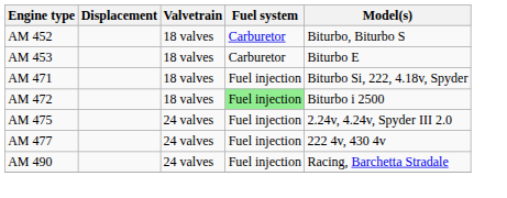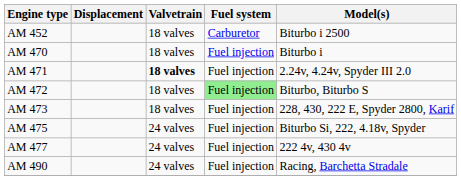AM 452 | Model(s): Biturbo, Biturbo S -> Biturbo i 2500
- row: AM 453 | 18 valves | Carburetor | Biturbo E
+ row: AM 470 | 18 valves | Fuel injection | Biturbo i
AM 471 | Valvetrain: normal -> bold
AM 471 | Model(s): Biturbo Si, 222, 4.18v, Spyder -> 2.24v, 4.24v, Spyder III 2.0
AM 472 | Model(s): Biturbo i 2500 -> Biturbo, Biturbo S
+ row: AM 473 | 18 valves | Fuel injection | 228, 430, 222 E, Spyder 2800, Karif
AM 475 | Model(s): 2.24v, 4.24v, Spyder III 2.0 -> Biturbo Si, 222, 4.18v, Spyder
